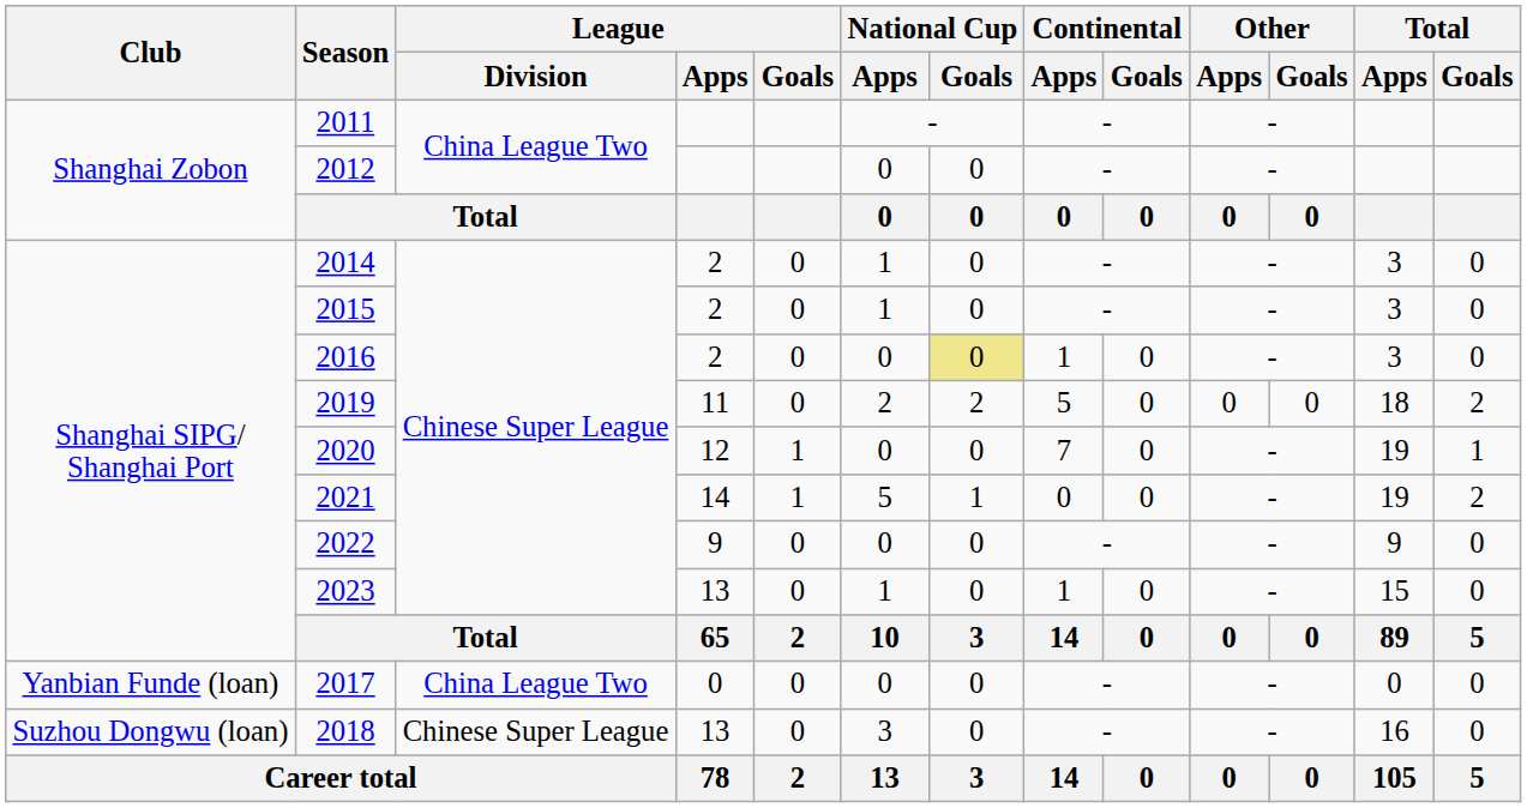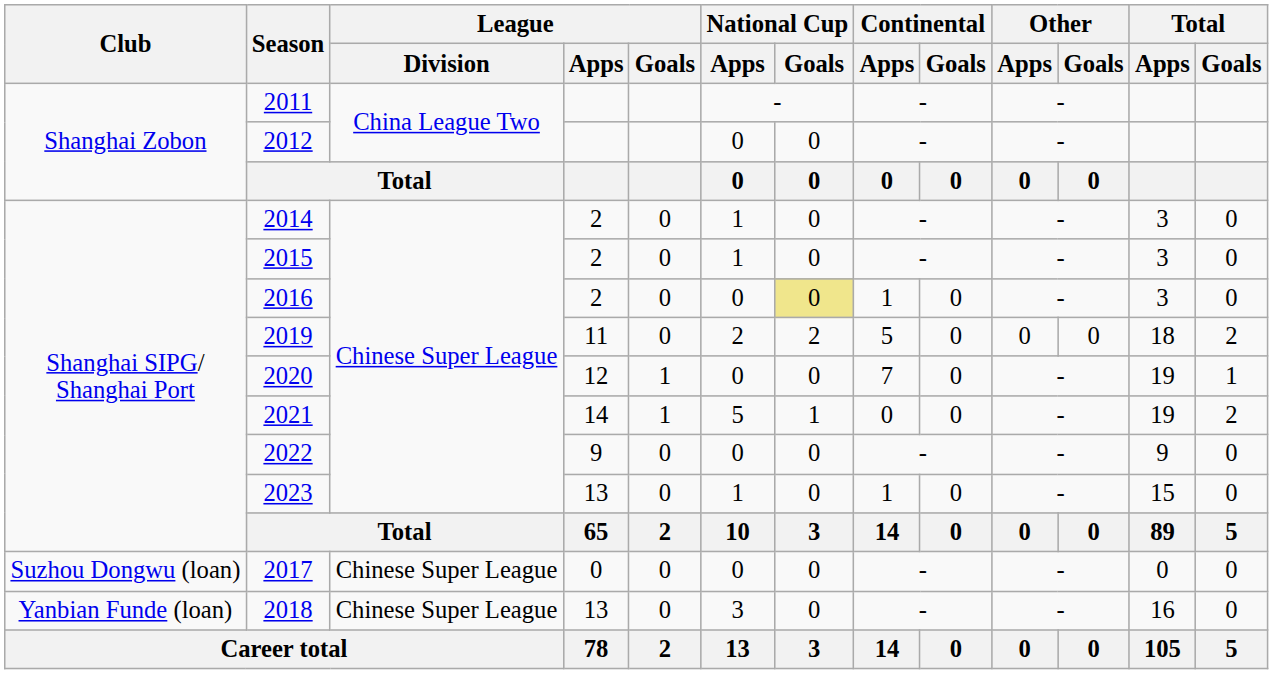2017 | Club: Yanbian Funde (loan) -> Suzhou Dongwu (loan)
2017 | League / Division: China League Two -> Chinese Super League
2018 | Club: Suzhou Dongwu (loan) -> Yanbian Funde (loan)
